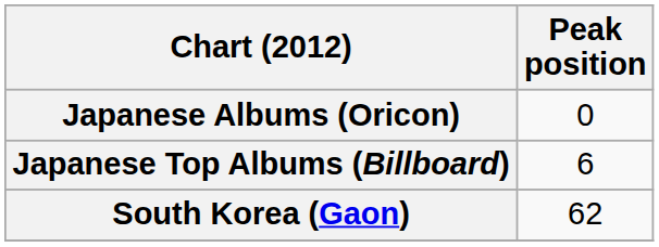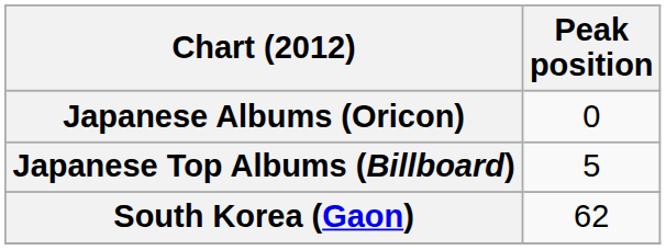Japanese Top Albums (Billboard) | Peak position: 6 -> 5
